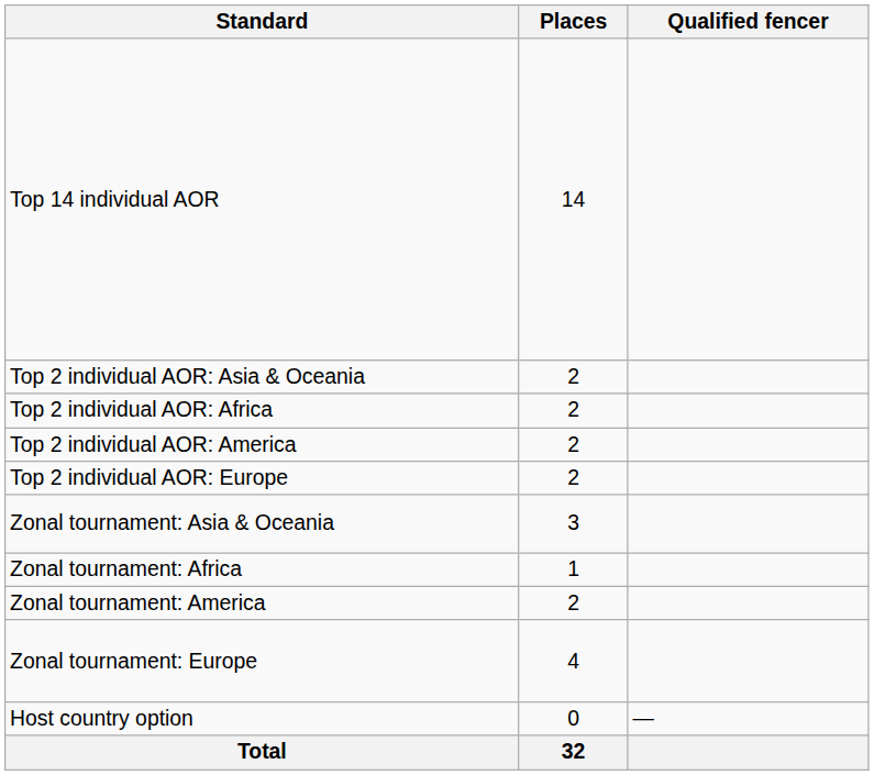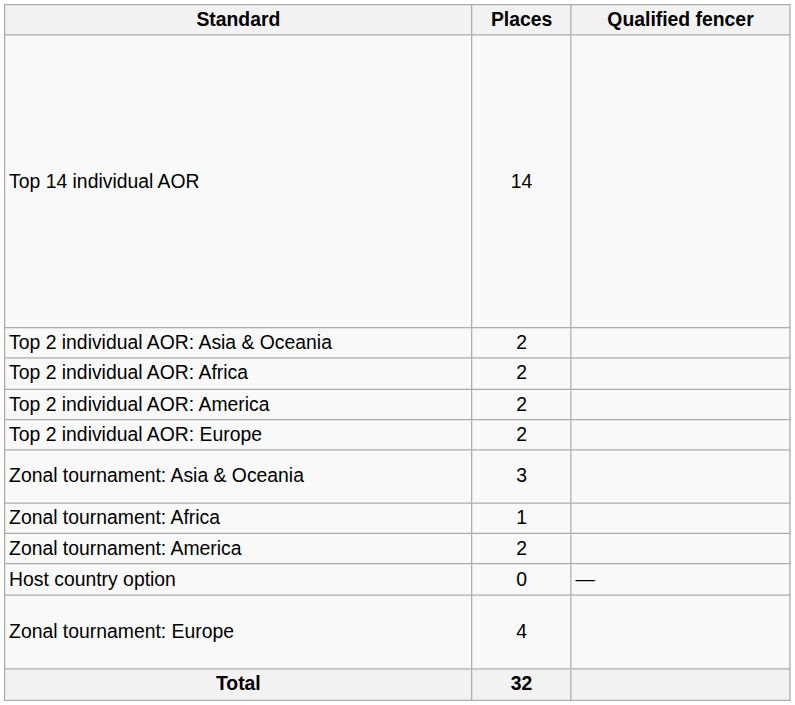rows swapped: Zonal tournament: Europe <-> Host country option
